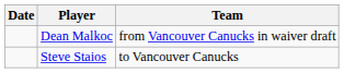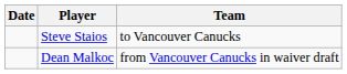rows swapped: Dean Malkoc <-> Steve Staios
